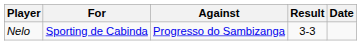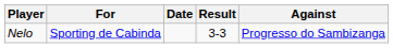columns swapped: Against <-> Date
